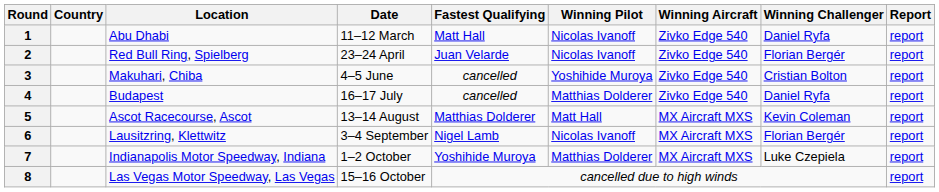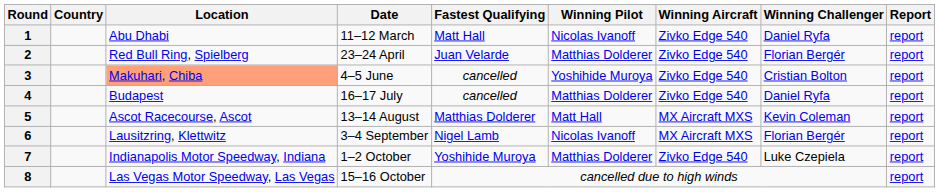2 | Winning Pilot: Nicolas Ivanoff -> Matthias Dolderer
3 | Location: no background -> lightsalmon background
7 | Winning Aircraft: MX Aircraft MXS -> Zivko Edge 540
